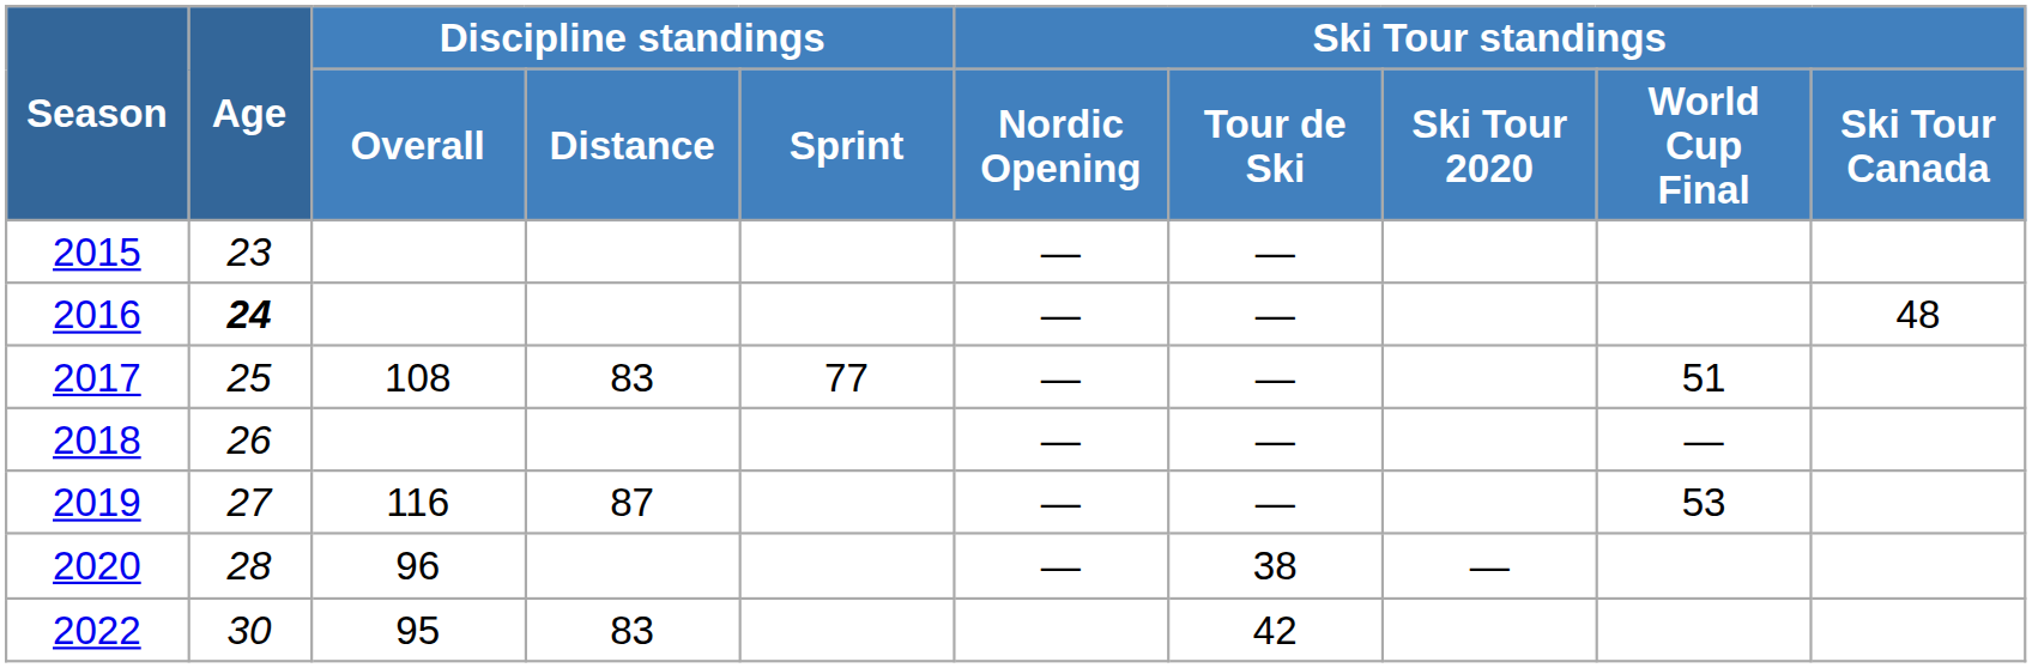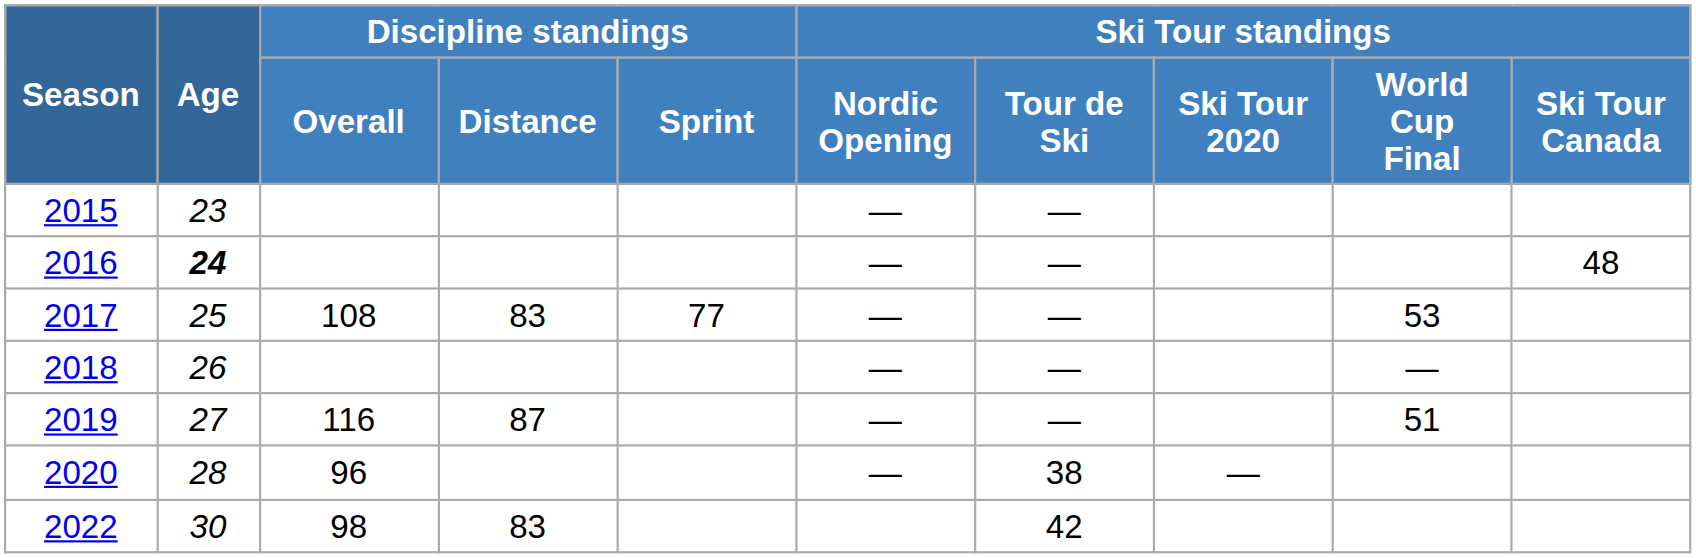2017 | Ski Tour standings / World Cup Final: 51 -> 53
2019 | Ski Tour standings / World Cup Final: 53 -> 51
2022 | Discipline standings / Overall: 95 -> 98
